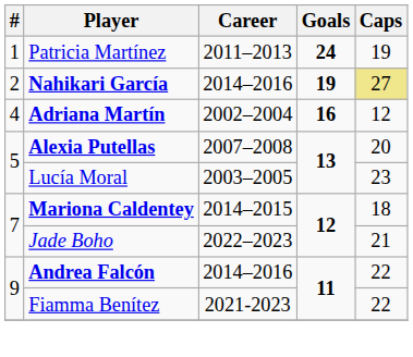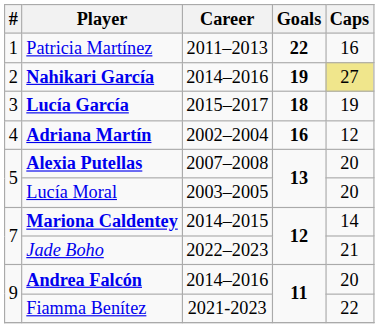Patricia Martínez | Goals: 24 -> 22
Patricia Martínez | Caps: 19 -> 16
+ row: 3 | Lucía García | 2015–2017 | 18 | 19
Lucía Moral | Caps: 23 -> 20
Mariona Caldentey | Caps: 18 -> 14
Andrea Falcón | Caps: 22 -> 20
